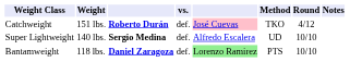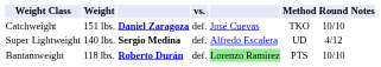Catchweight | column 3: Roberto Durán -> Daniel Zaragoza
Catchweight | column 5: pink background -> no background
Catchweight | Round: 4/12 -> 10/10
Super Lightweight | Round: 10/10 -> 4/12
Bantamweight | column 3: Daniel Zaragoza -> Roberto Durán
